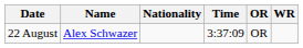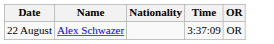- column: WR
